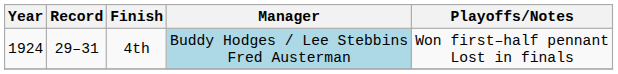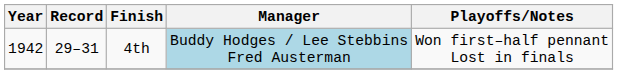4th | Year: 1924 -> 1942
